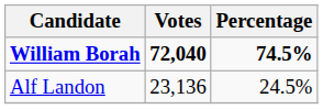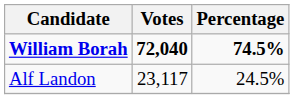Alf Landon | Votes: 23,136 -> 23,117
